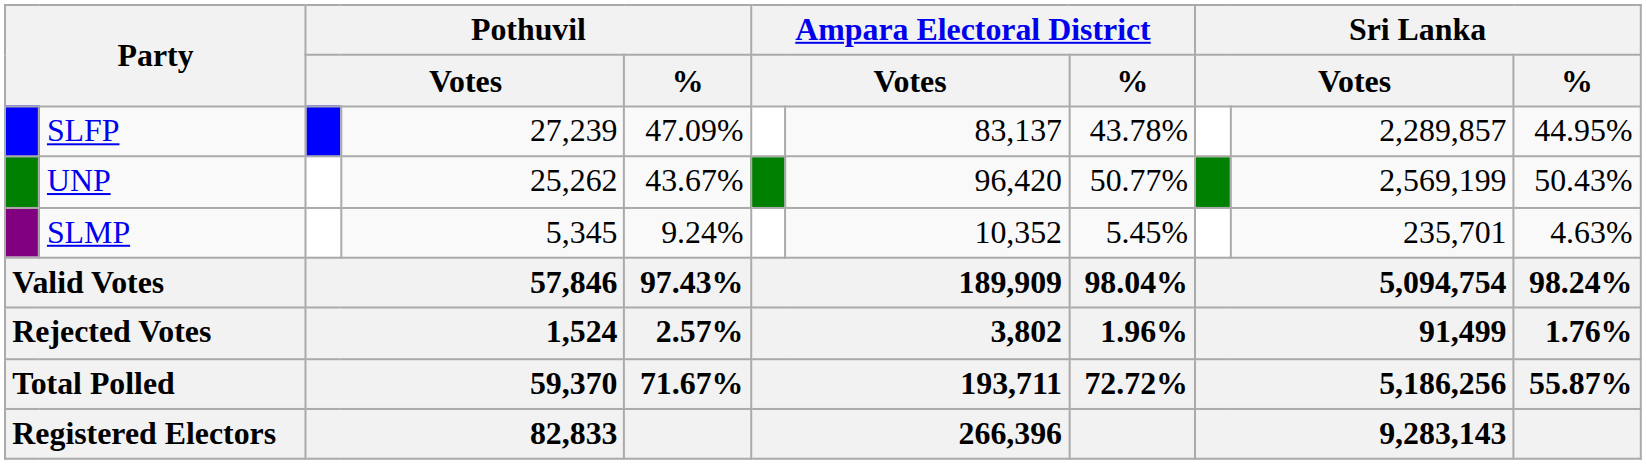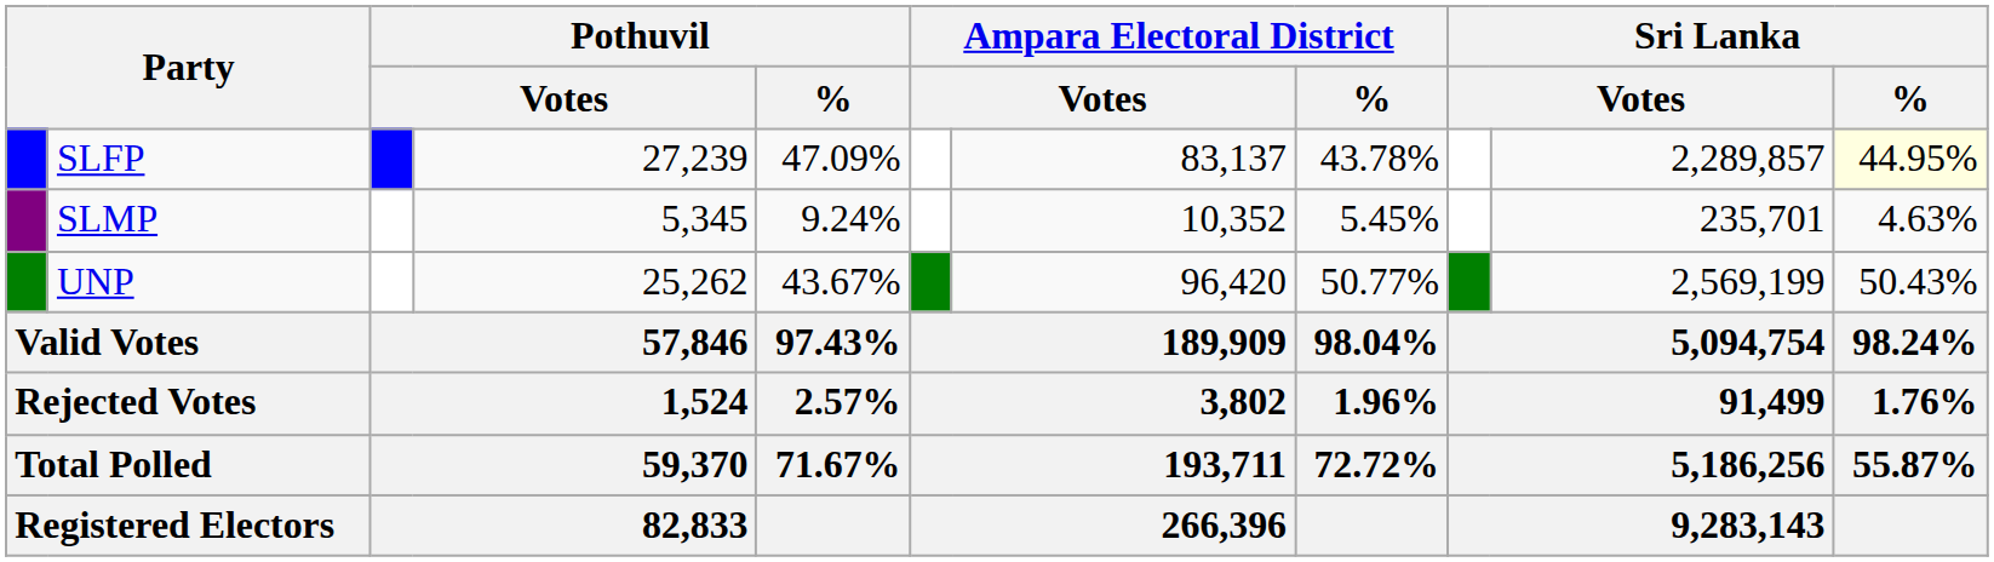SLFP | Sri Lanka / %: no background -> lightyellow background
rows swapped: UNP <-> SLMP
